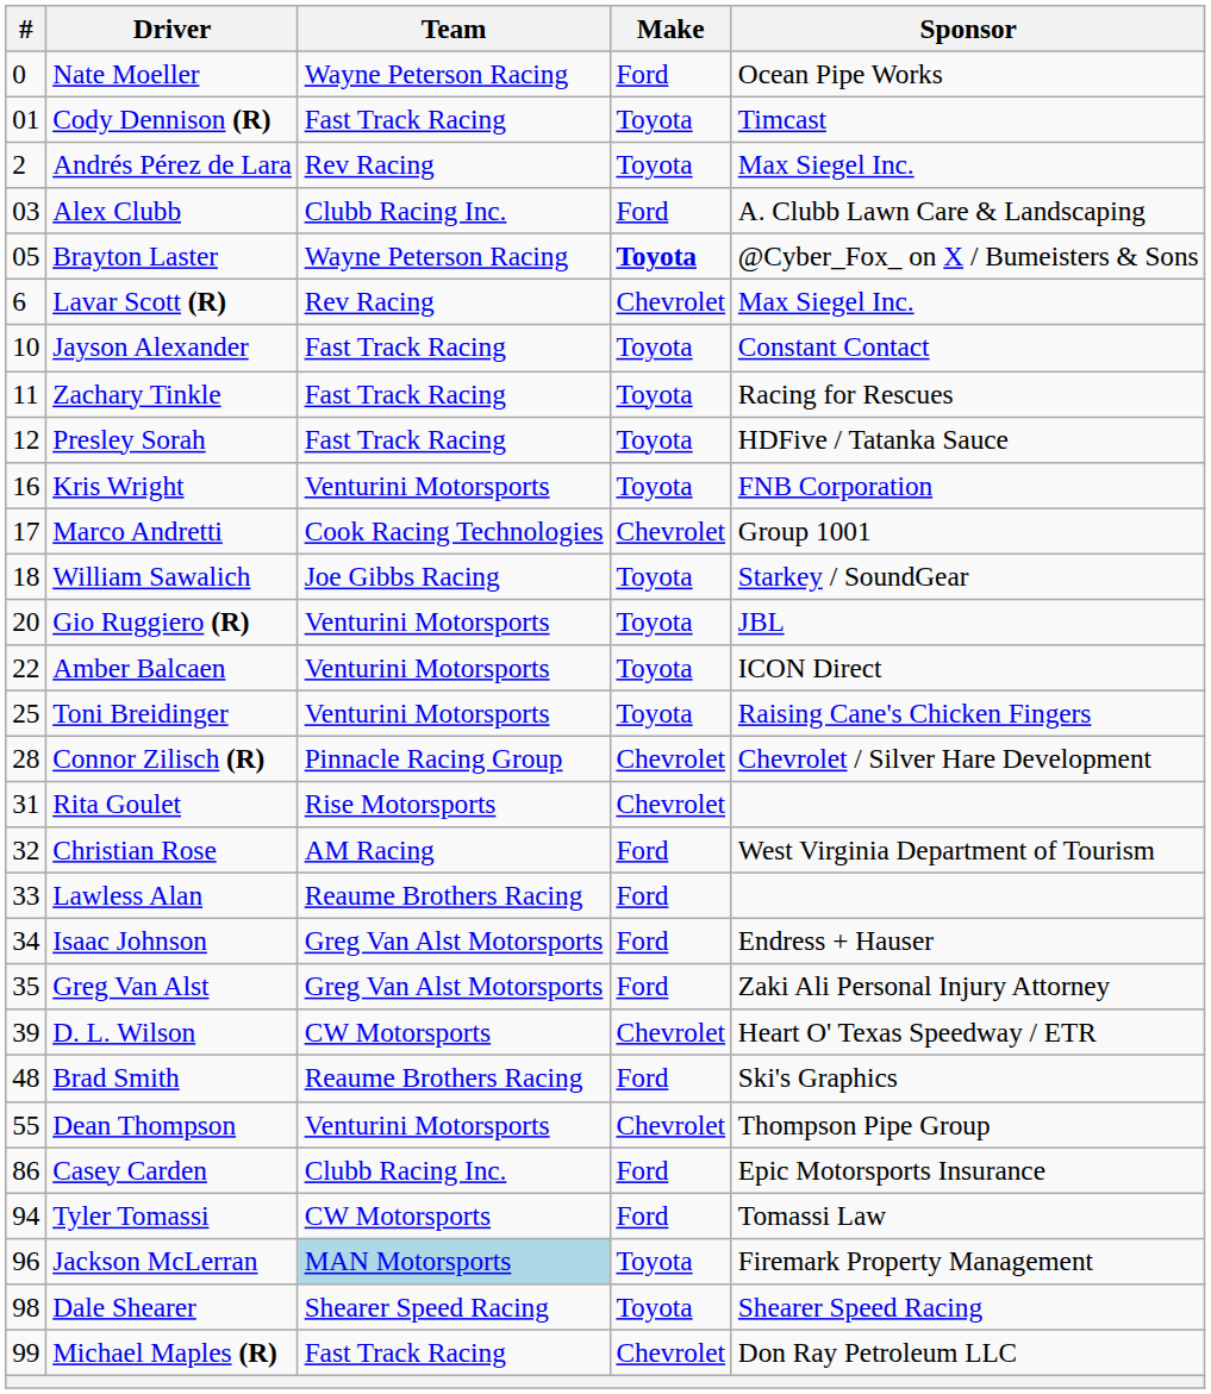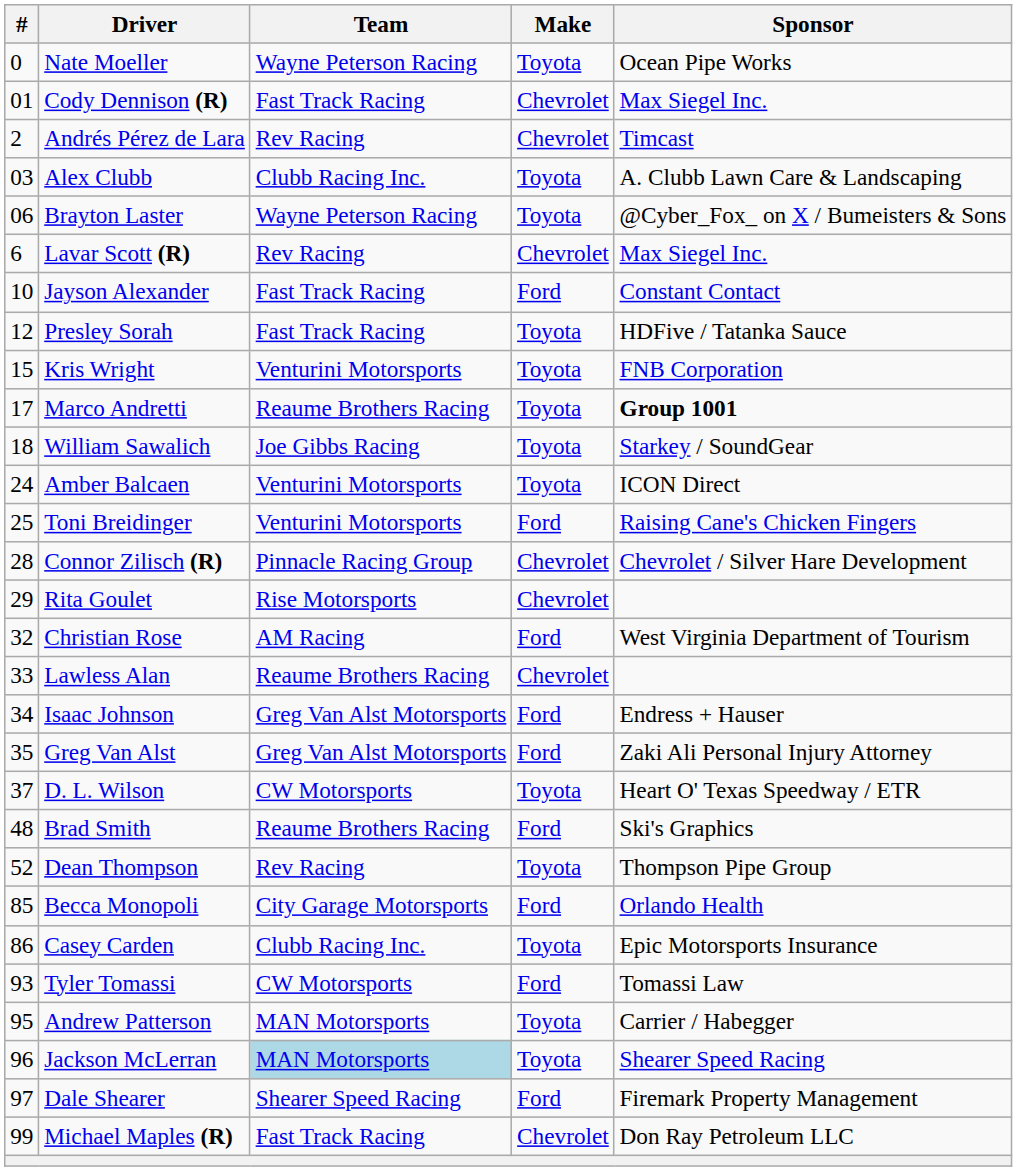Nate Moeller | Make: Ford -> Toyota
Cody Dennison (R) | Make: Toyota -> Chevrolet
Cody Dennison (R) | Sponsor: Timcast -> Max Siegel Inc.
Andrés Pérez de Lara | Make: Toyota -> Chevrolet
Andrés Pérez de Lara | Sponsor: Max Siegel Inc. -> Timcast
Alex Clubb | Make: Ford -> Toyota
Brayton Laster | #: 05 -> 06
Brayton Laster | Make: bold -> normal
Jayson Alexander | Make: Toyota -> Ford
- row: 11 | Zachary Tinkle | Fast Track Racing | Toyota | Racing for Rescues
Kris Wright | #: 16 -> 15
Marco Andretti | Team: Cook Racing Technologies -> Reaume Brothers Racing
Marco Andretti | Make: Chevrolet -> Toyota
Marco Andretti | Sponsor: normal -> bold
- row: 20 | Gio Ruggiero (R) | Venturini Motorsports | Toyota | JBL
Amber Balcaen | #: 22 -> 24
Toni Breidinger | Make: Toyota -> Ford
Rita Goulet | #: 31 -> 29
Lawless Alan | Make: Ford -> Chevrolet
D. L. Wilson | #: 39 -> 37
D. L. Wilson | Make: Chevrolet -> Toyota
Dean Thompson | #: 55 -> 52
Dean Thompson | Team: Venturini Motorsports -> Rev Racing
Dean Thompson | Make: Chevrolet -> Toyota
+ row: 85 | Becca Monopoli | City Garage Motorsports | Ford | Orlando Health
Casey Carden | Make: Ford -> Toyota
Tyler Tomassi | #: 94 -> 93
+ row: 95 | Andrew Patterson | MAN Motorsports | Toyota | Carrier / Habegger
Jackson McLerran | Sponsor: Firemark Property Management -> Shearer Speed Racing
Dale Shearer | #: 98 -> 97
Dale Shearer | Make: Toyota -> Ford
Dale Shearer | Sponsor: Shearer Speed Racing -> Firemark Property Management
